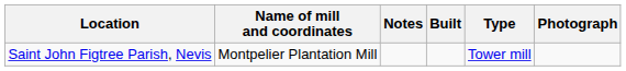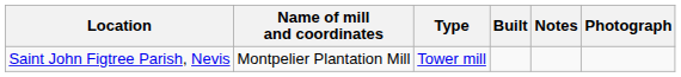columns swapped: Type <-> Notes
